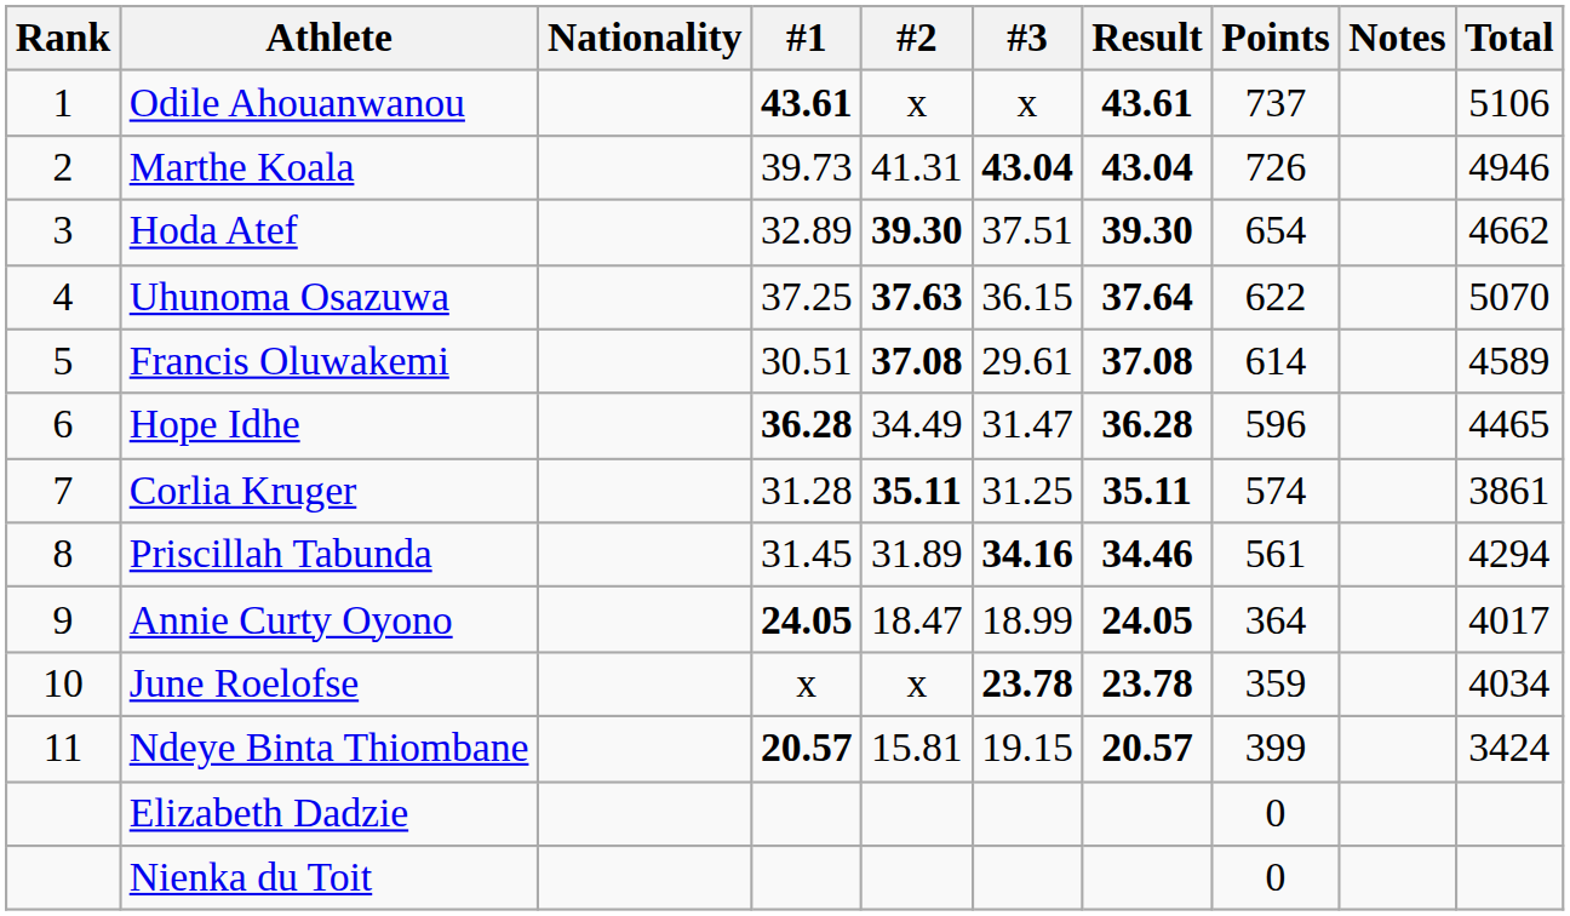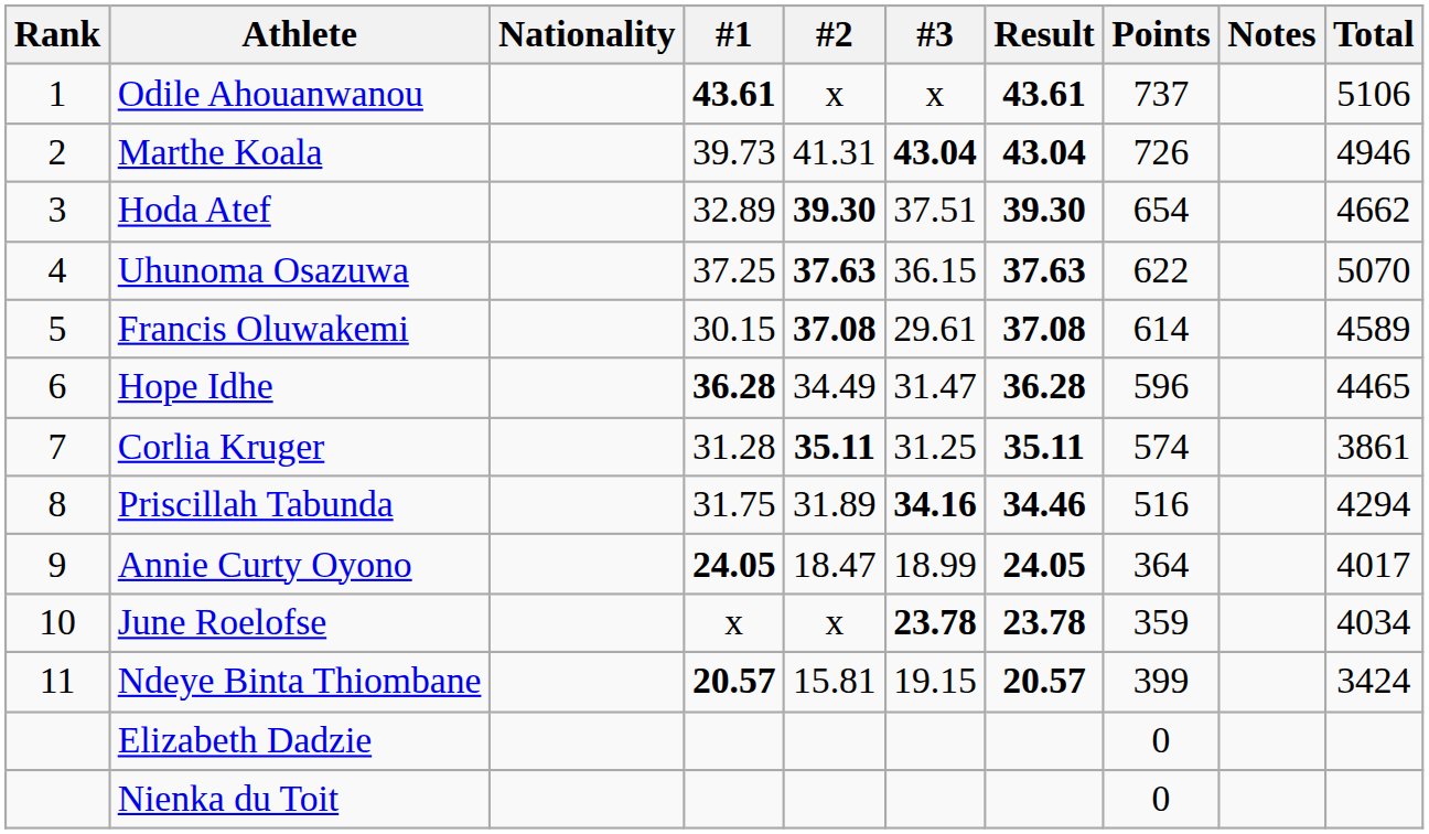Uhunoma Osazuwa | Result: 37.64 -> 37.63
Francis Oluwakemi | #1: 30.51 -> 30.15
Priscillah Tabunda | #1: 31.45 -> 31.75
Priscillah Tabunda | Points: 561 -> 516
